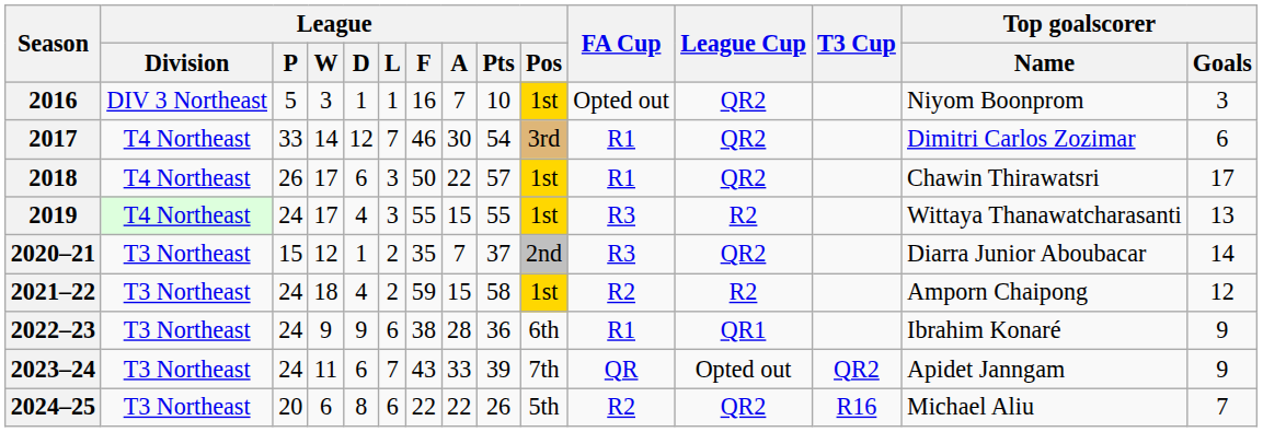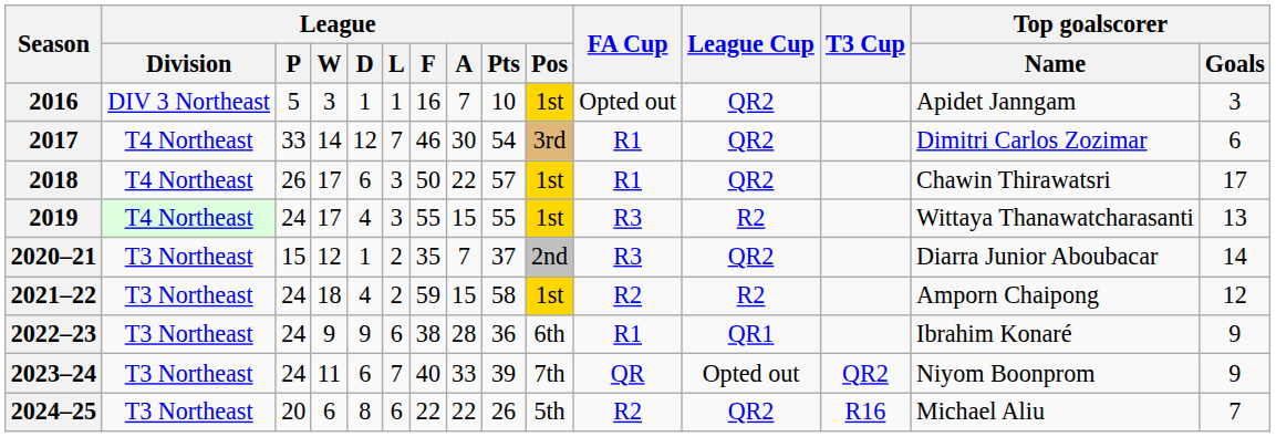2016 | Top goalscorer / Name: Niyom Boonprom -> Apidet Janngam
2023–24 | League / F: 43 -> 40
2023–24 | Top goalscorer / Name: Apidet Janngam -> Niyom Boonprom
